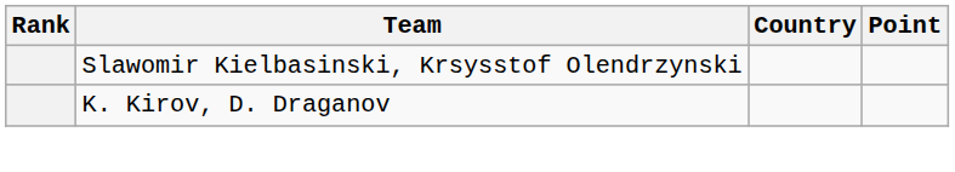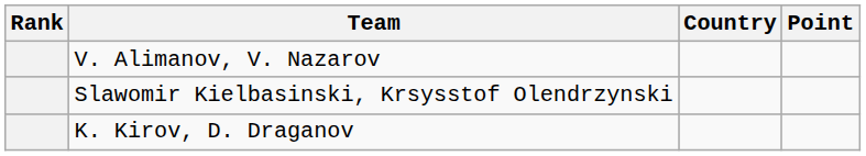+ row: V. Alimanov, V. Nazarov
